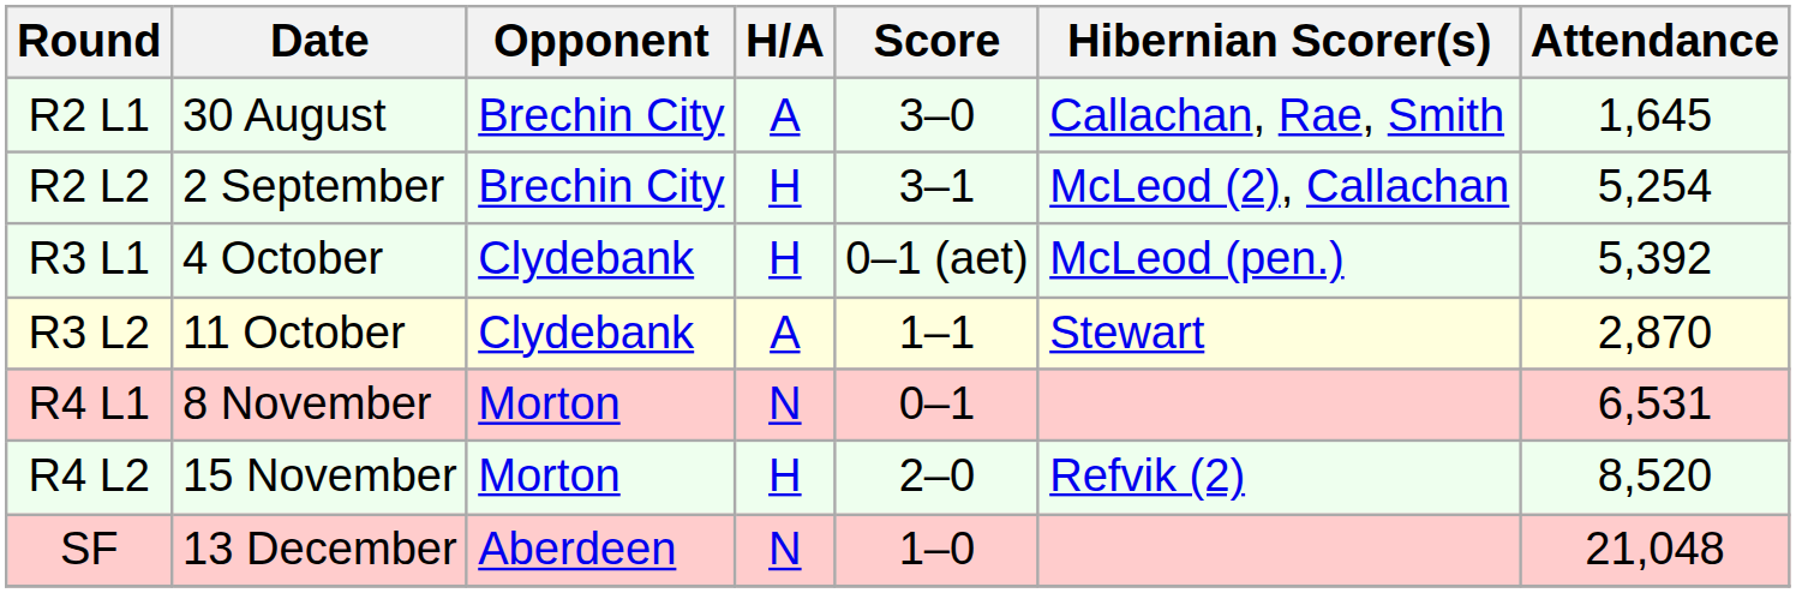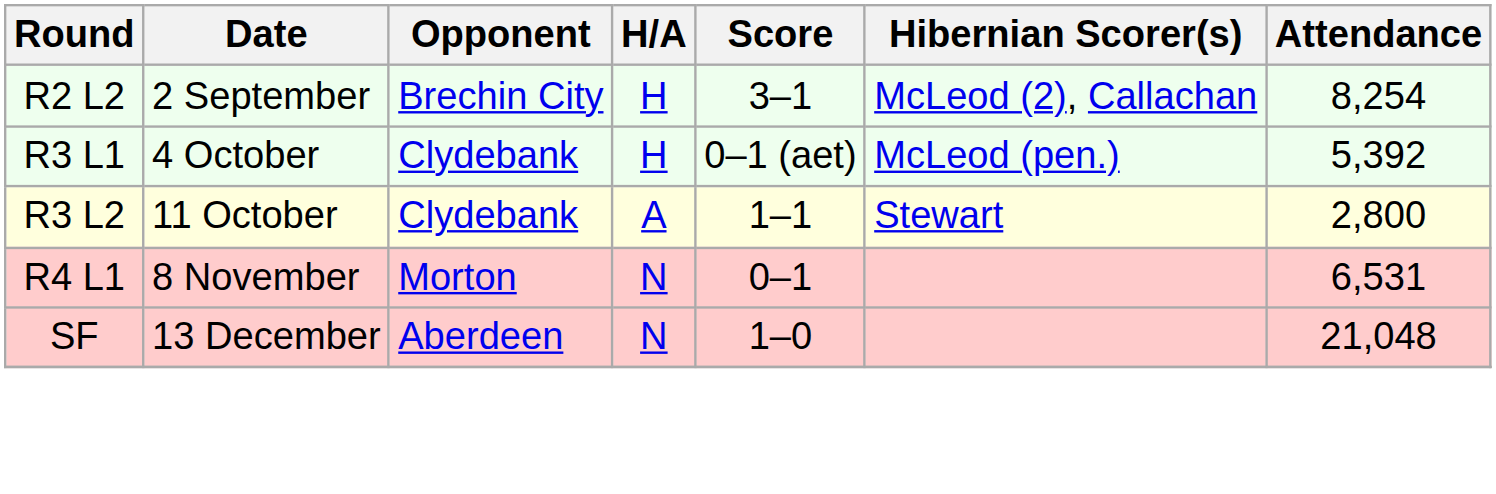- row: R2 L1 | 30 August | Brechin City | A | 3–0 | Callachan, Rae, Smith | 1,645
R2 L2 | Attendance: 5,254 -> 8,254
R3 L2 | Attendance: 2,870 -> 2,800
- row: R4 L2 | 15 November | Morton | H | 2–0 | Refvik (2) | 8,520
